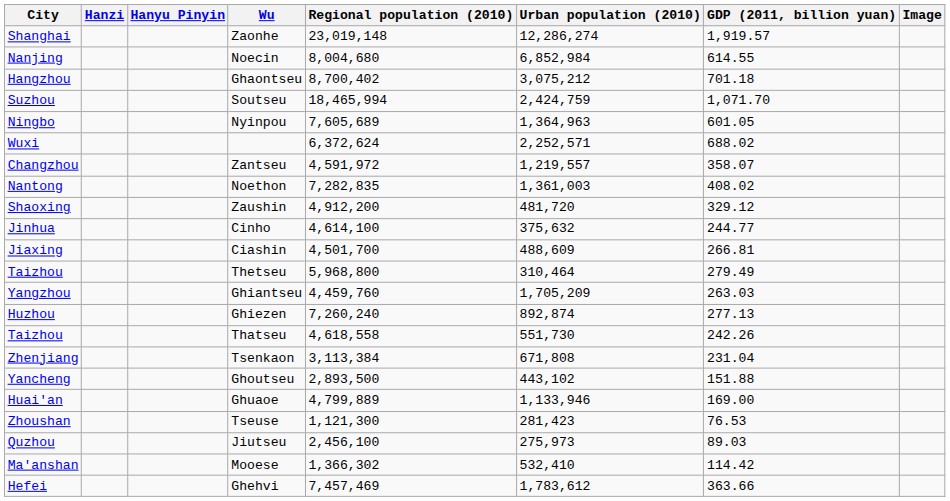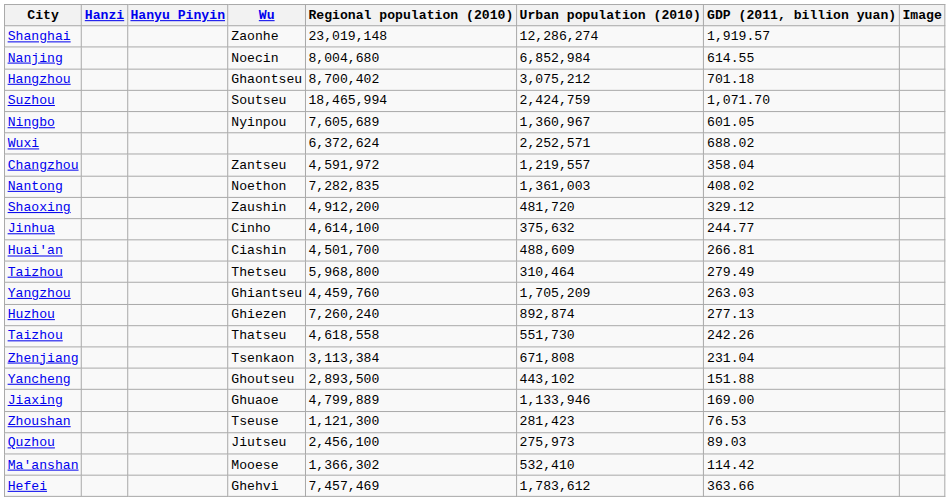Nyinpou | Urban population (2010): 1,364,963 -> 1,360,967
Zantseu | GDP (2011, billion yuan): 358.07 -> 358.04
Ciashin | City: Jiaxing -> Huai'an
Ghuaoe | City: Huai'an -> Jiaxing
